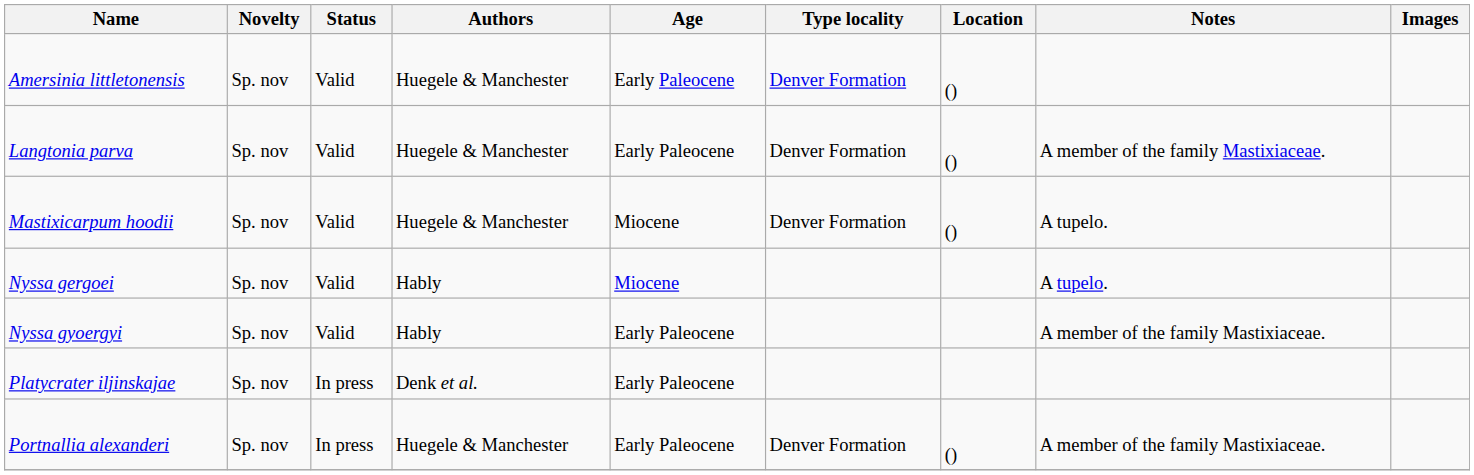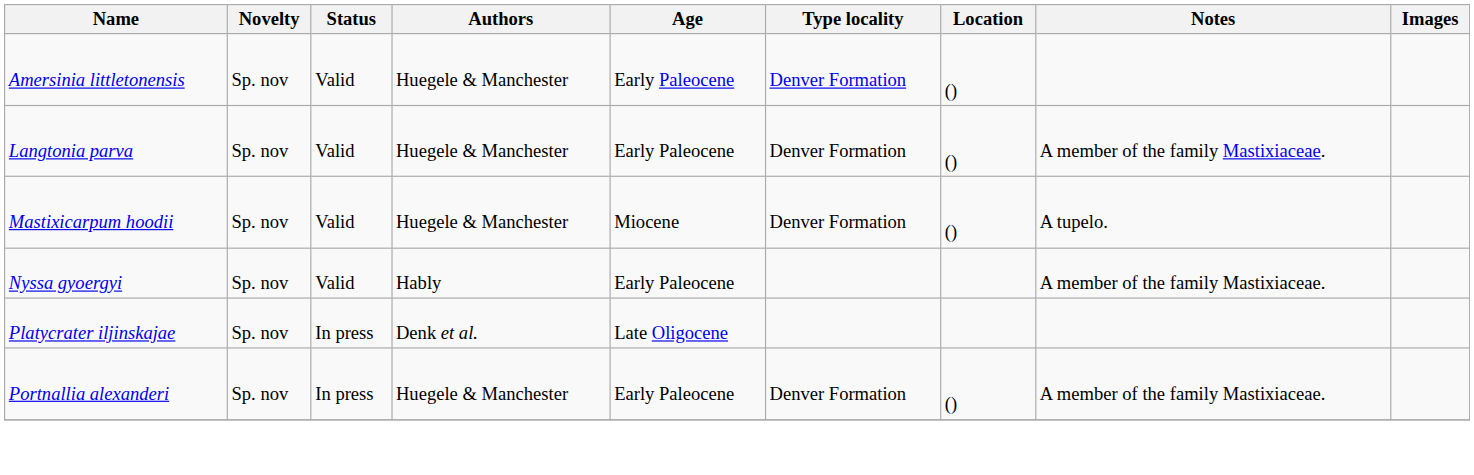- row: Nyssa gergoei | Sp. nov | Valid | Hably | Miocene | A tupelo.
Platycrater iljinskajae | Age: Early Paleocene -> Late Oligocene
